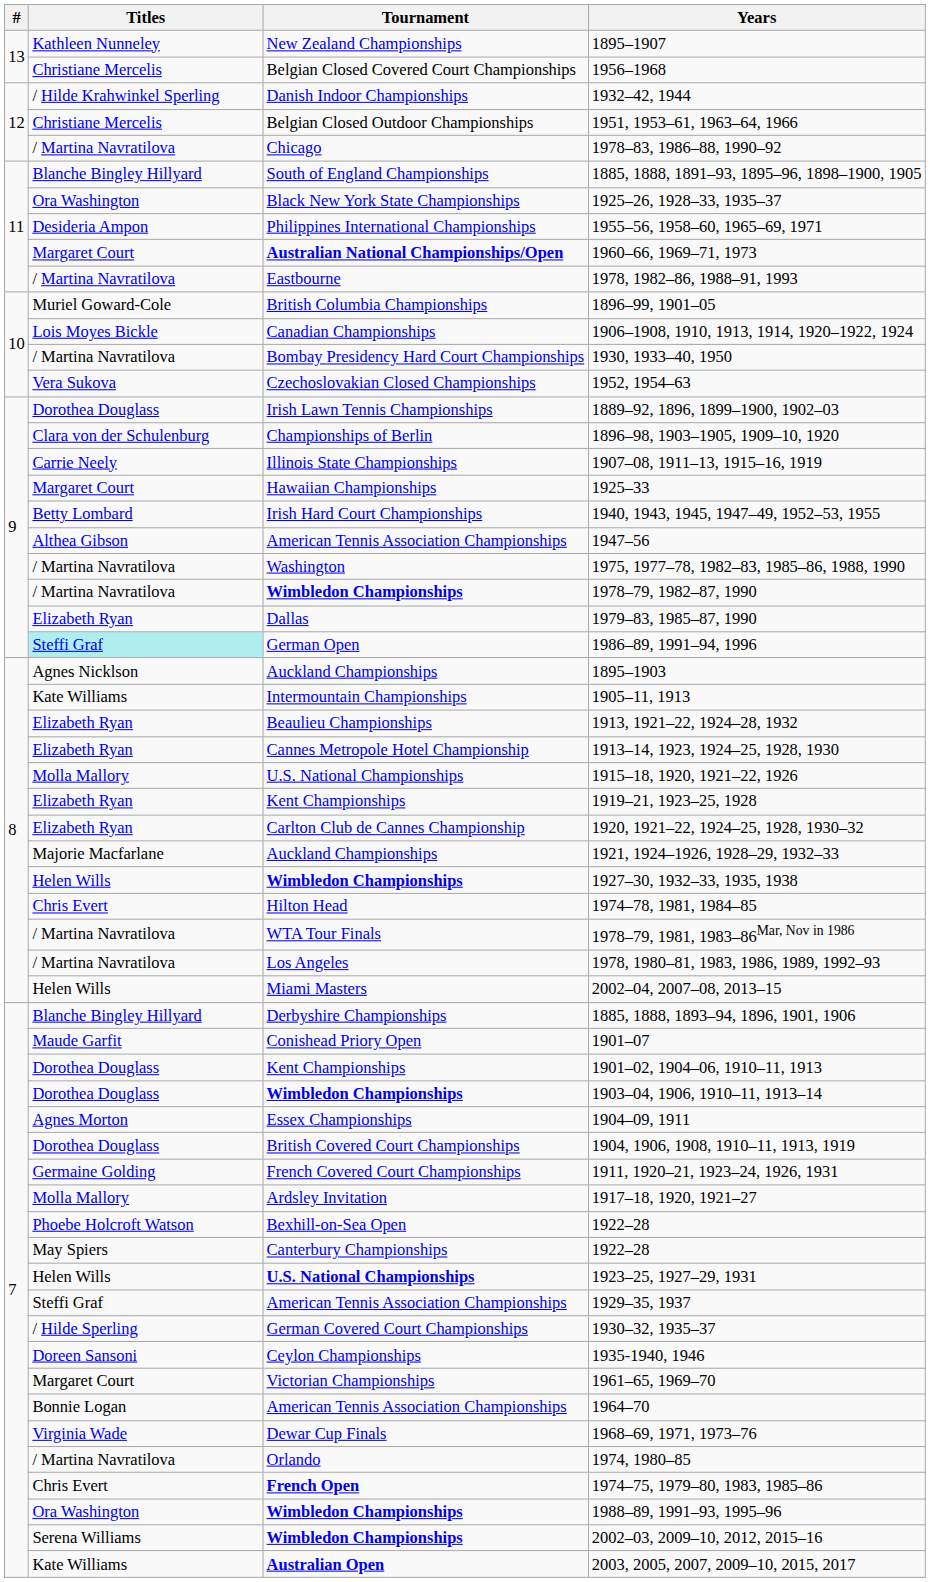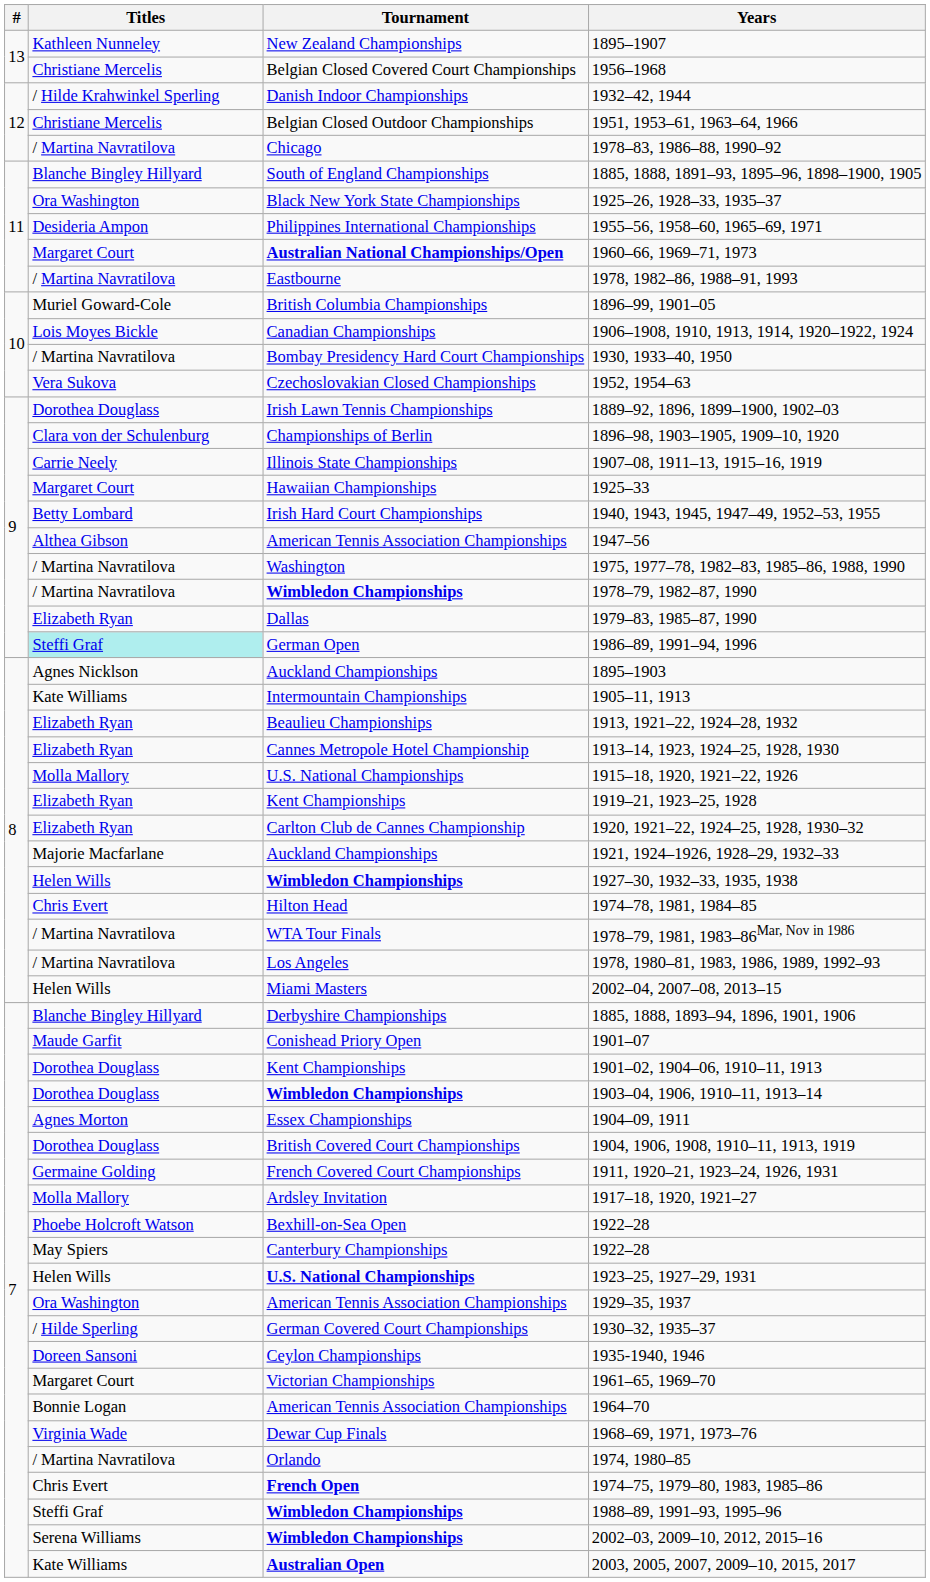1929–35, 1937 | Titles: Steffi Graf -> Ora Washington
1988–89, 1991–93, 1995–96 | Titles: Ora Washington -> Steffi Graf
